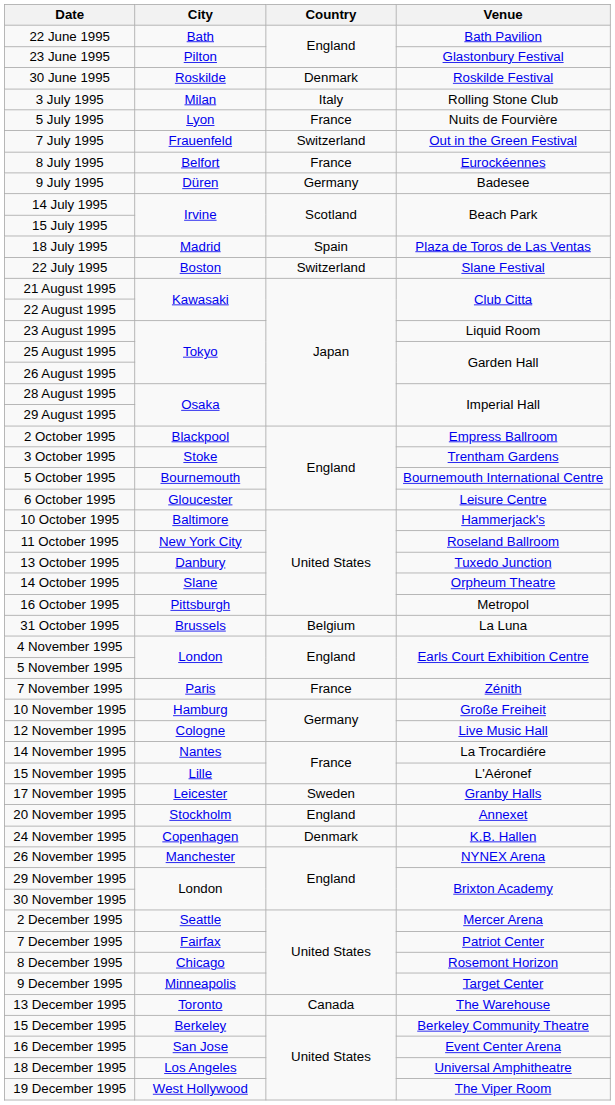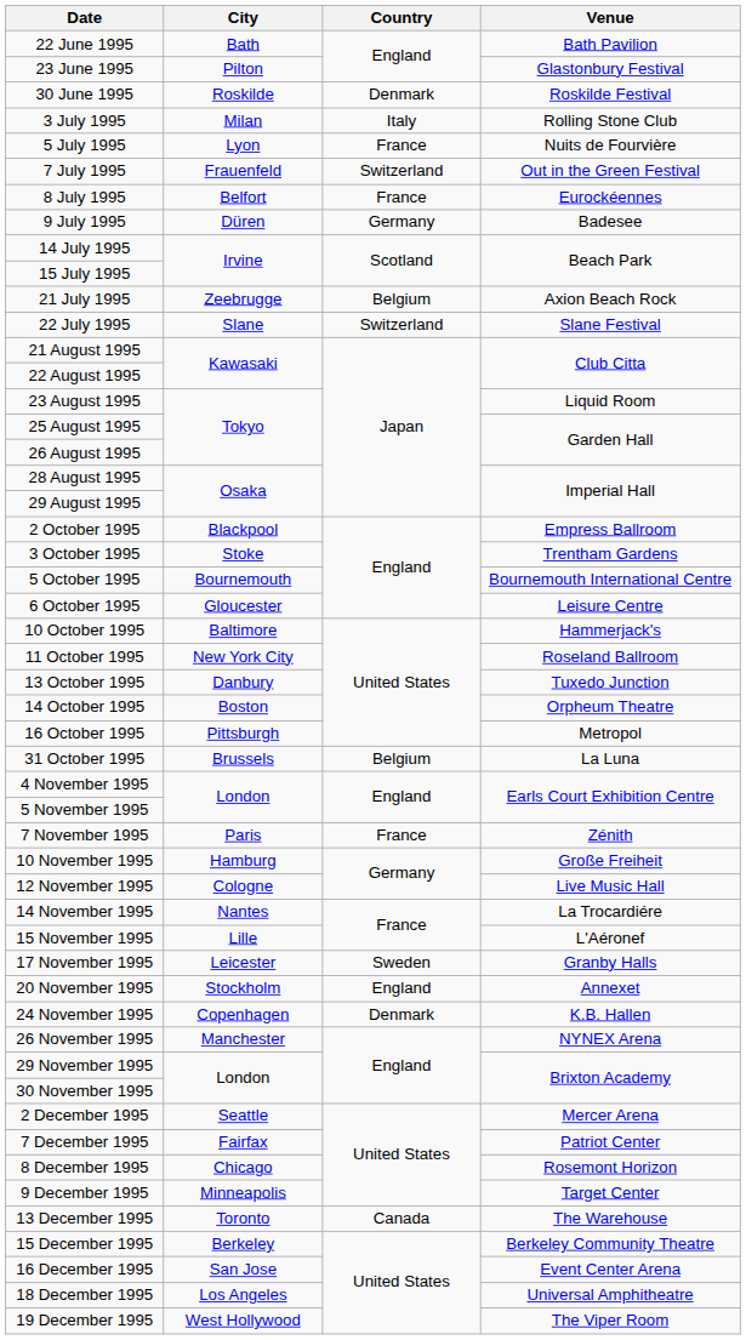- row: 18 July 1995 | Madrid | Spain | Plaza de Toros de Las Ventas
+ row: 21 July 1995 | Zeebrugge | Belgium | Axion Beach Rock
22 July 1995 | City: Boston -> Slane
14 October 1995 | City: Slane -> Boston
